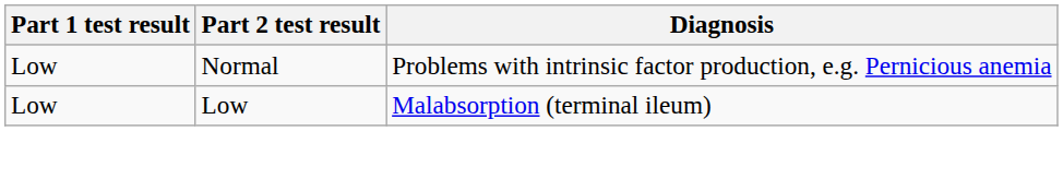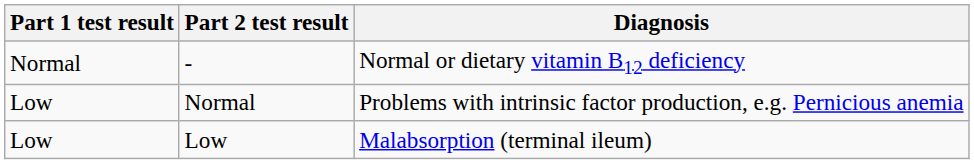+ row: Normal | - | Normal or dietary vitamin B12 deficiency
